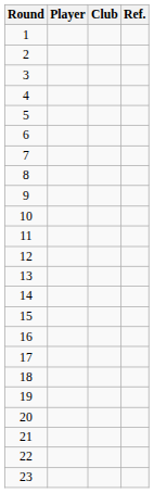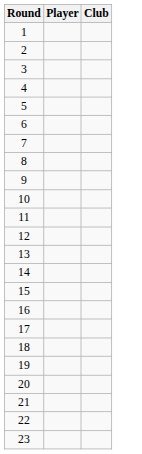- column: Ref.
